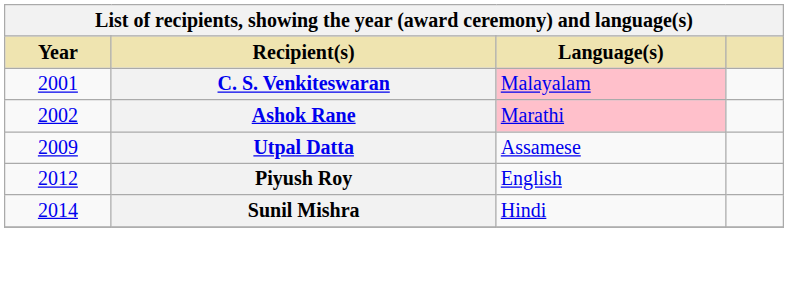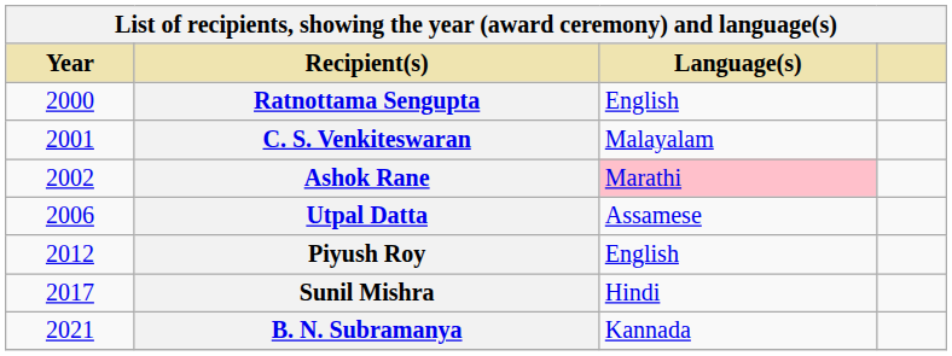+ row: 2000 | Ratnottama Sengupta | English
C. S. Venkiteswaran | Language(s): pink background -> no background
Utpal Datta | Year: 2009 -> 2006
Sunil Mishra | Year: 2014 -> 2017
+ row: 2021 | B. N. Subramanya | Kannada
